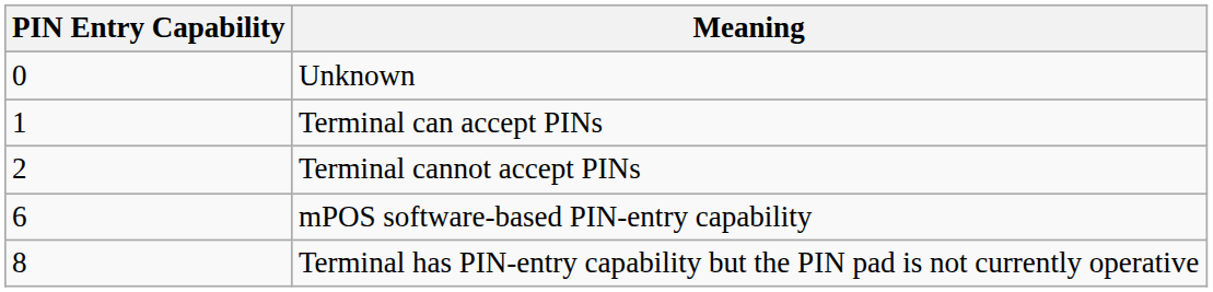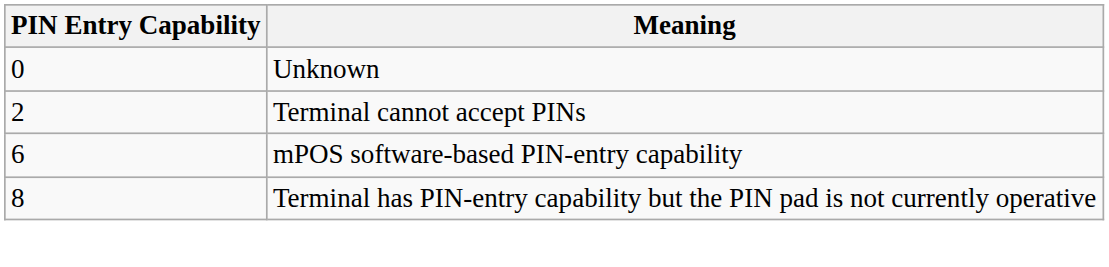- row: 1 | Terminal can accept PINs
